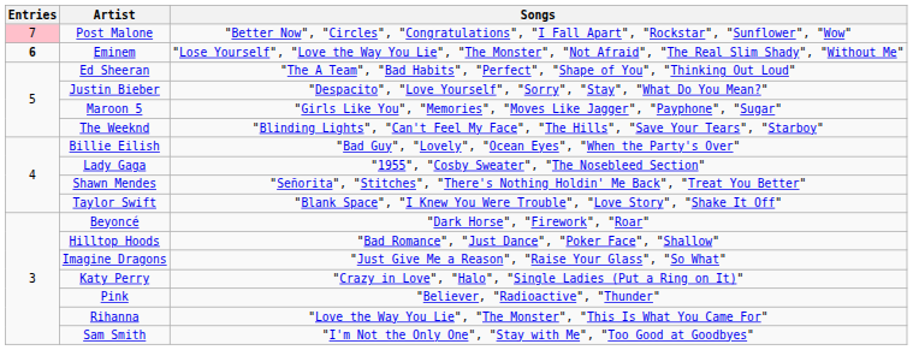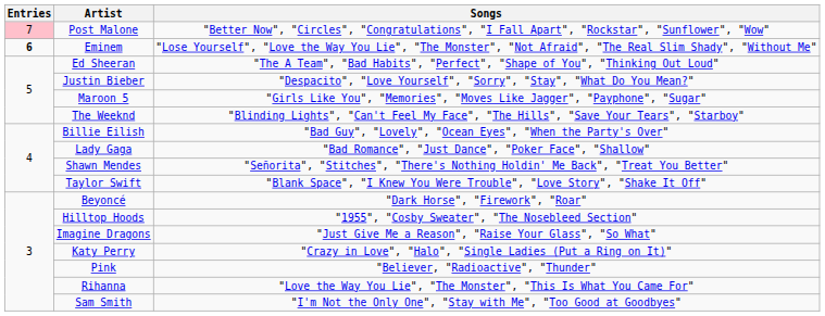Lady Gaga | Songs: "1955", "Cosby Sweater", "The Nosebleed Section" -> "Bad Romance", "Just Dance", "Poker Face", "Shallow"
Hilltop Hoods | Songs: "Bad Romance", "Just Dance", "Poker Face", "Shallow" -> "1955", "Cosby Sweater", "The Nosebleed Section"
